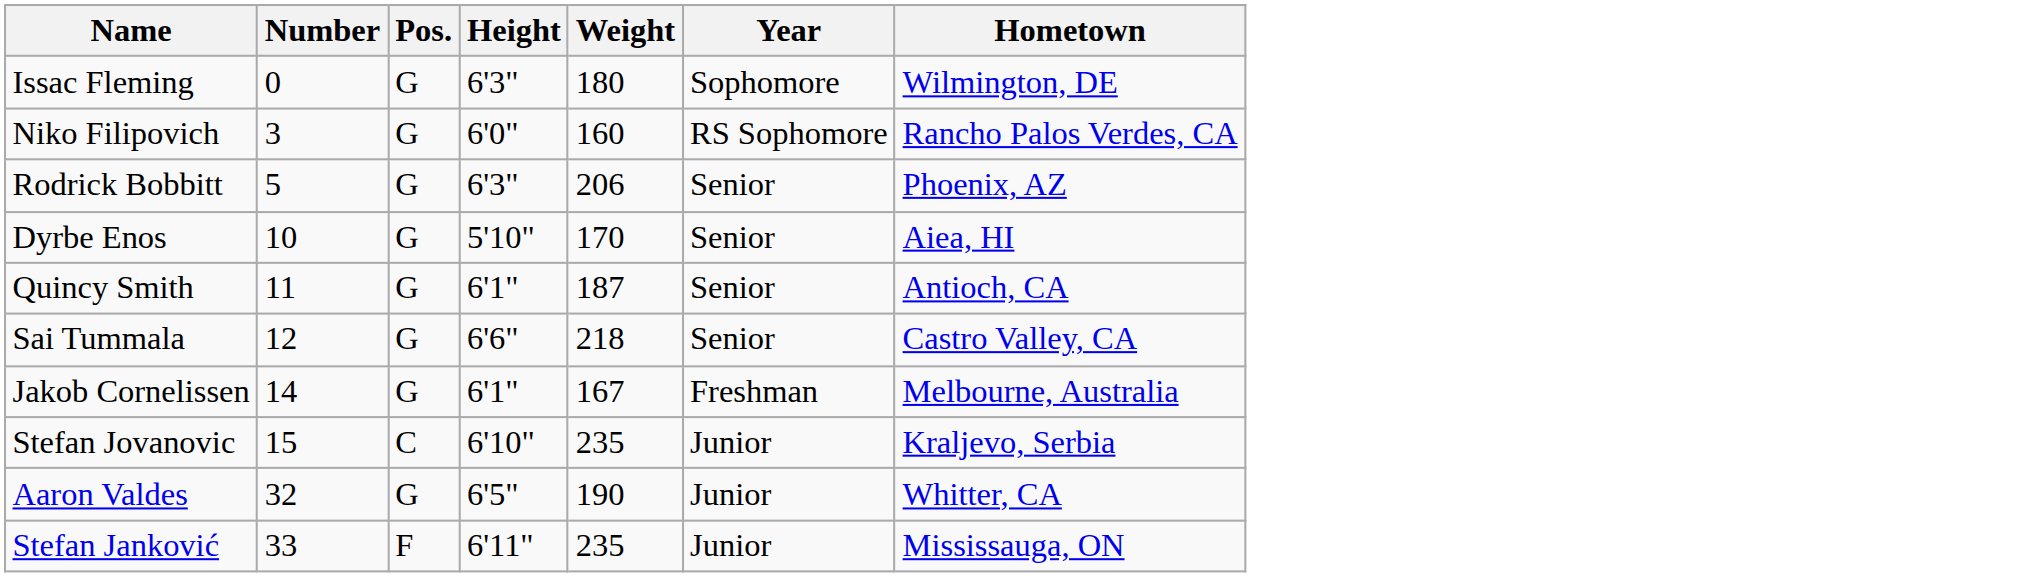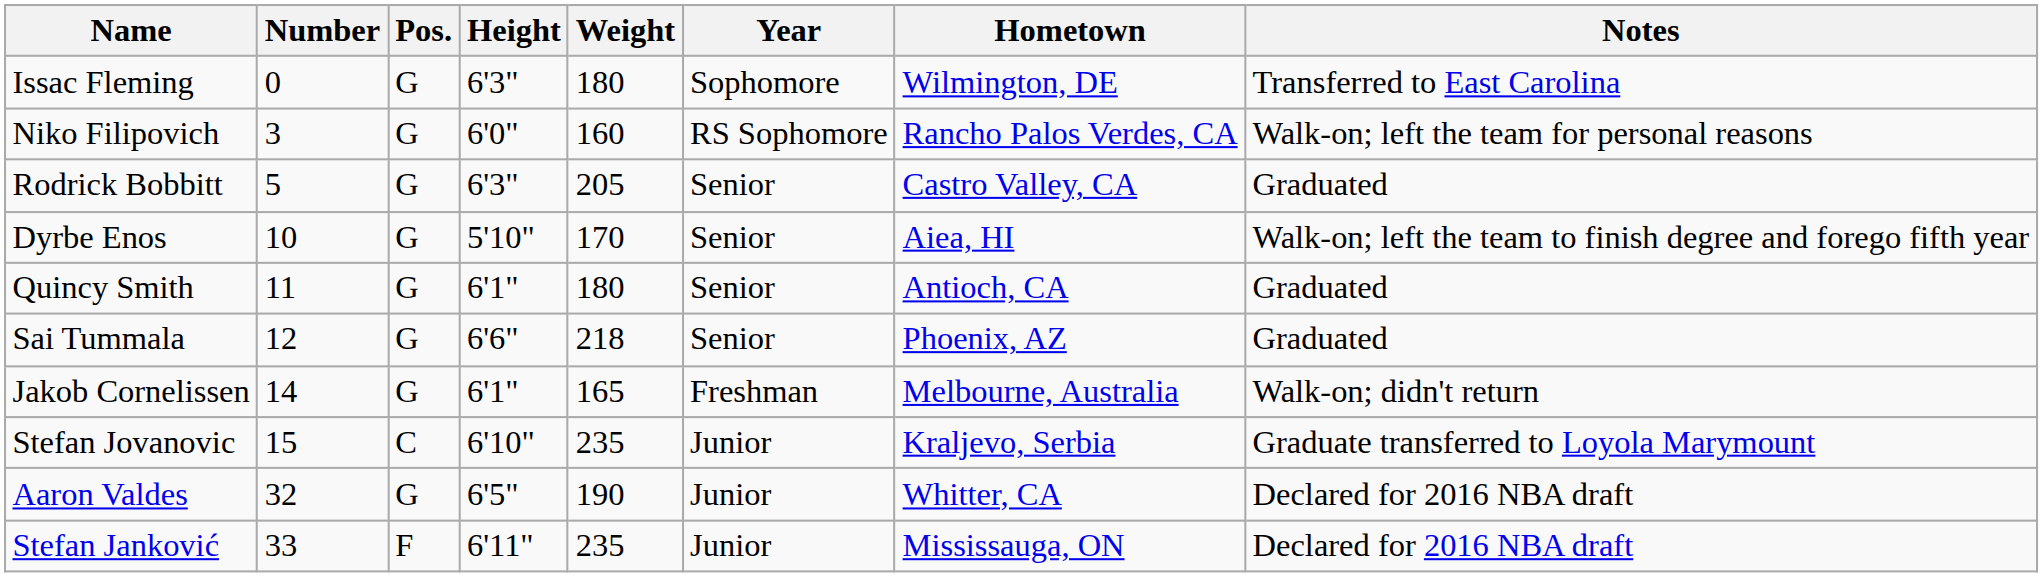+ column: Notes | Transferred to East Carolina | Walk-on; left the team for personal reasons | Graduated | Walk-on; left the team to finish degree and forego fifth year | Graduated | Graduated | Walk-on; didn't return | Graduate transferred to Loyola Marymount | Declared for 2016 NBA draft | Declared for 2016 NBA draft
Rodrick Bobbitt | Weight: 206 -> 205
Rodrick Bobbitt | Hometown: Phoenix, AZ -> Castro Valley, CA
Quincy Smith | Weight: 187 -> 180
Sai Tummala | Hometown: Castro Valley, CA -> Phoenix, AZ
Jakob Cornelissen | Weight: 167 -> 165
